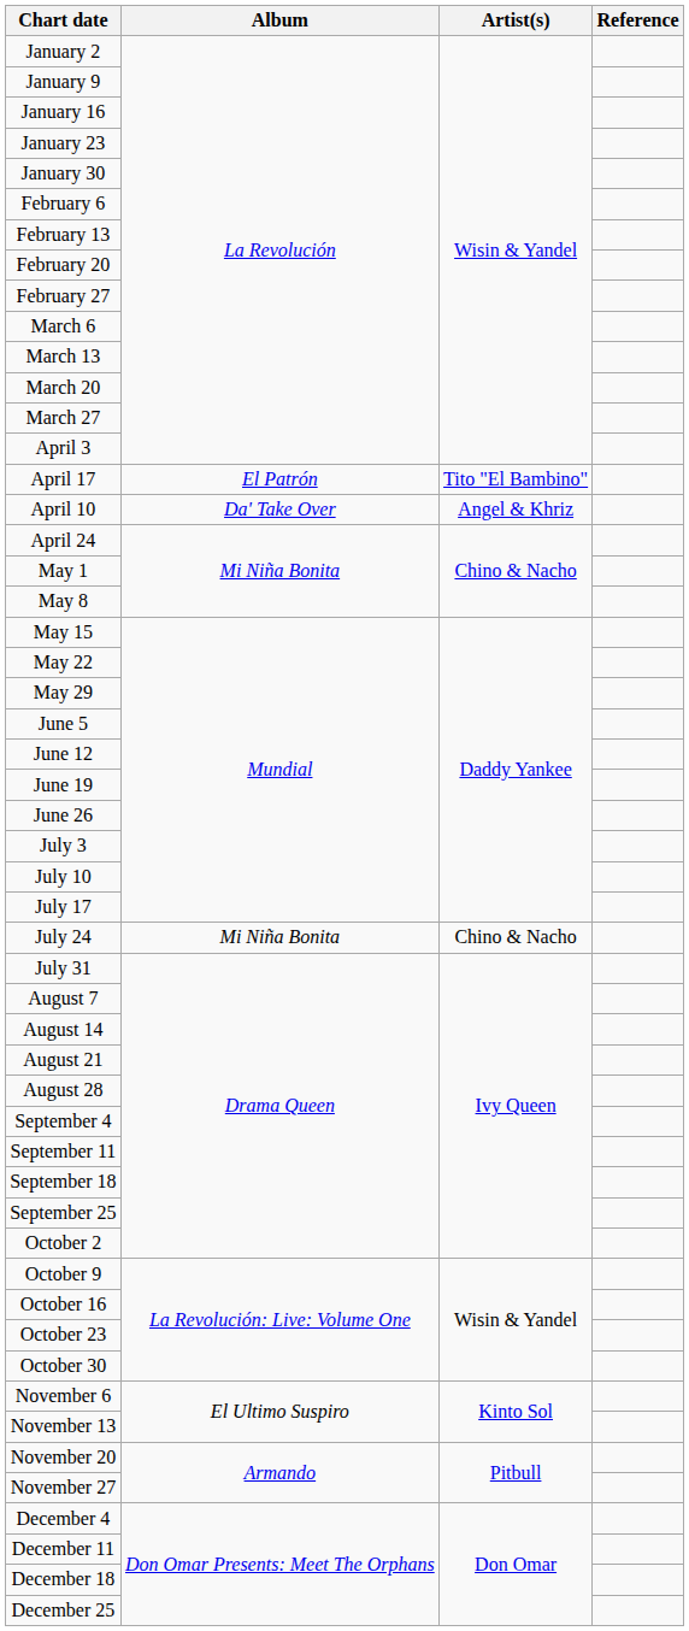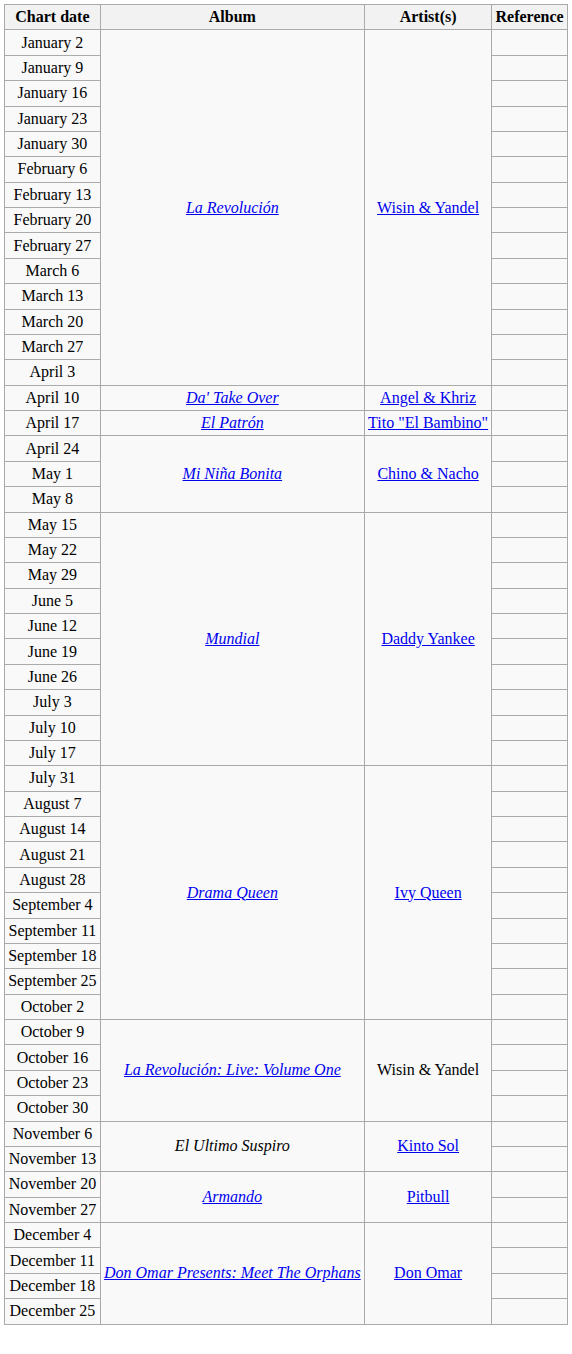rows swapped: April 10 <-> April 17
- row: July 24 | Mi Niña Bonita | Chino & Nacho
